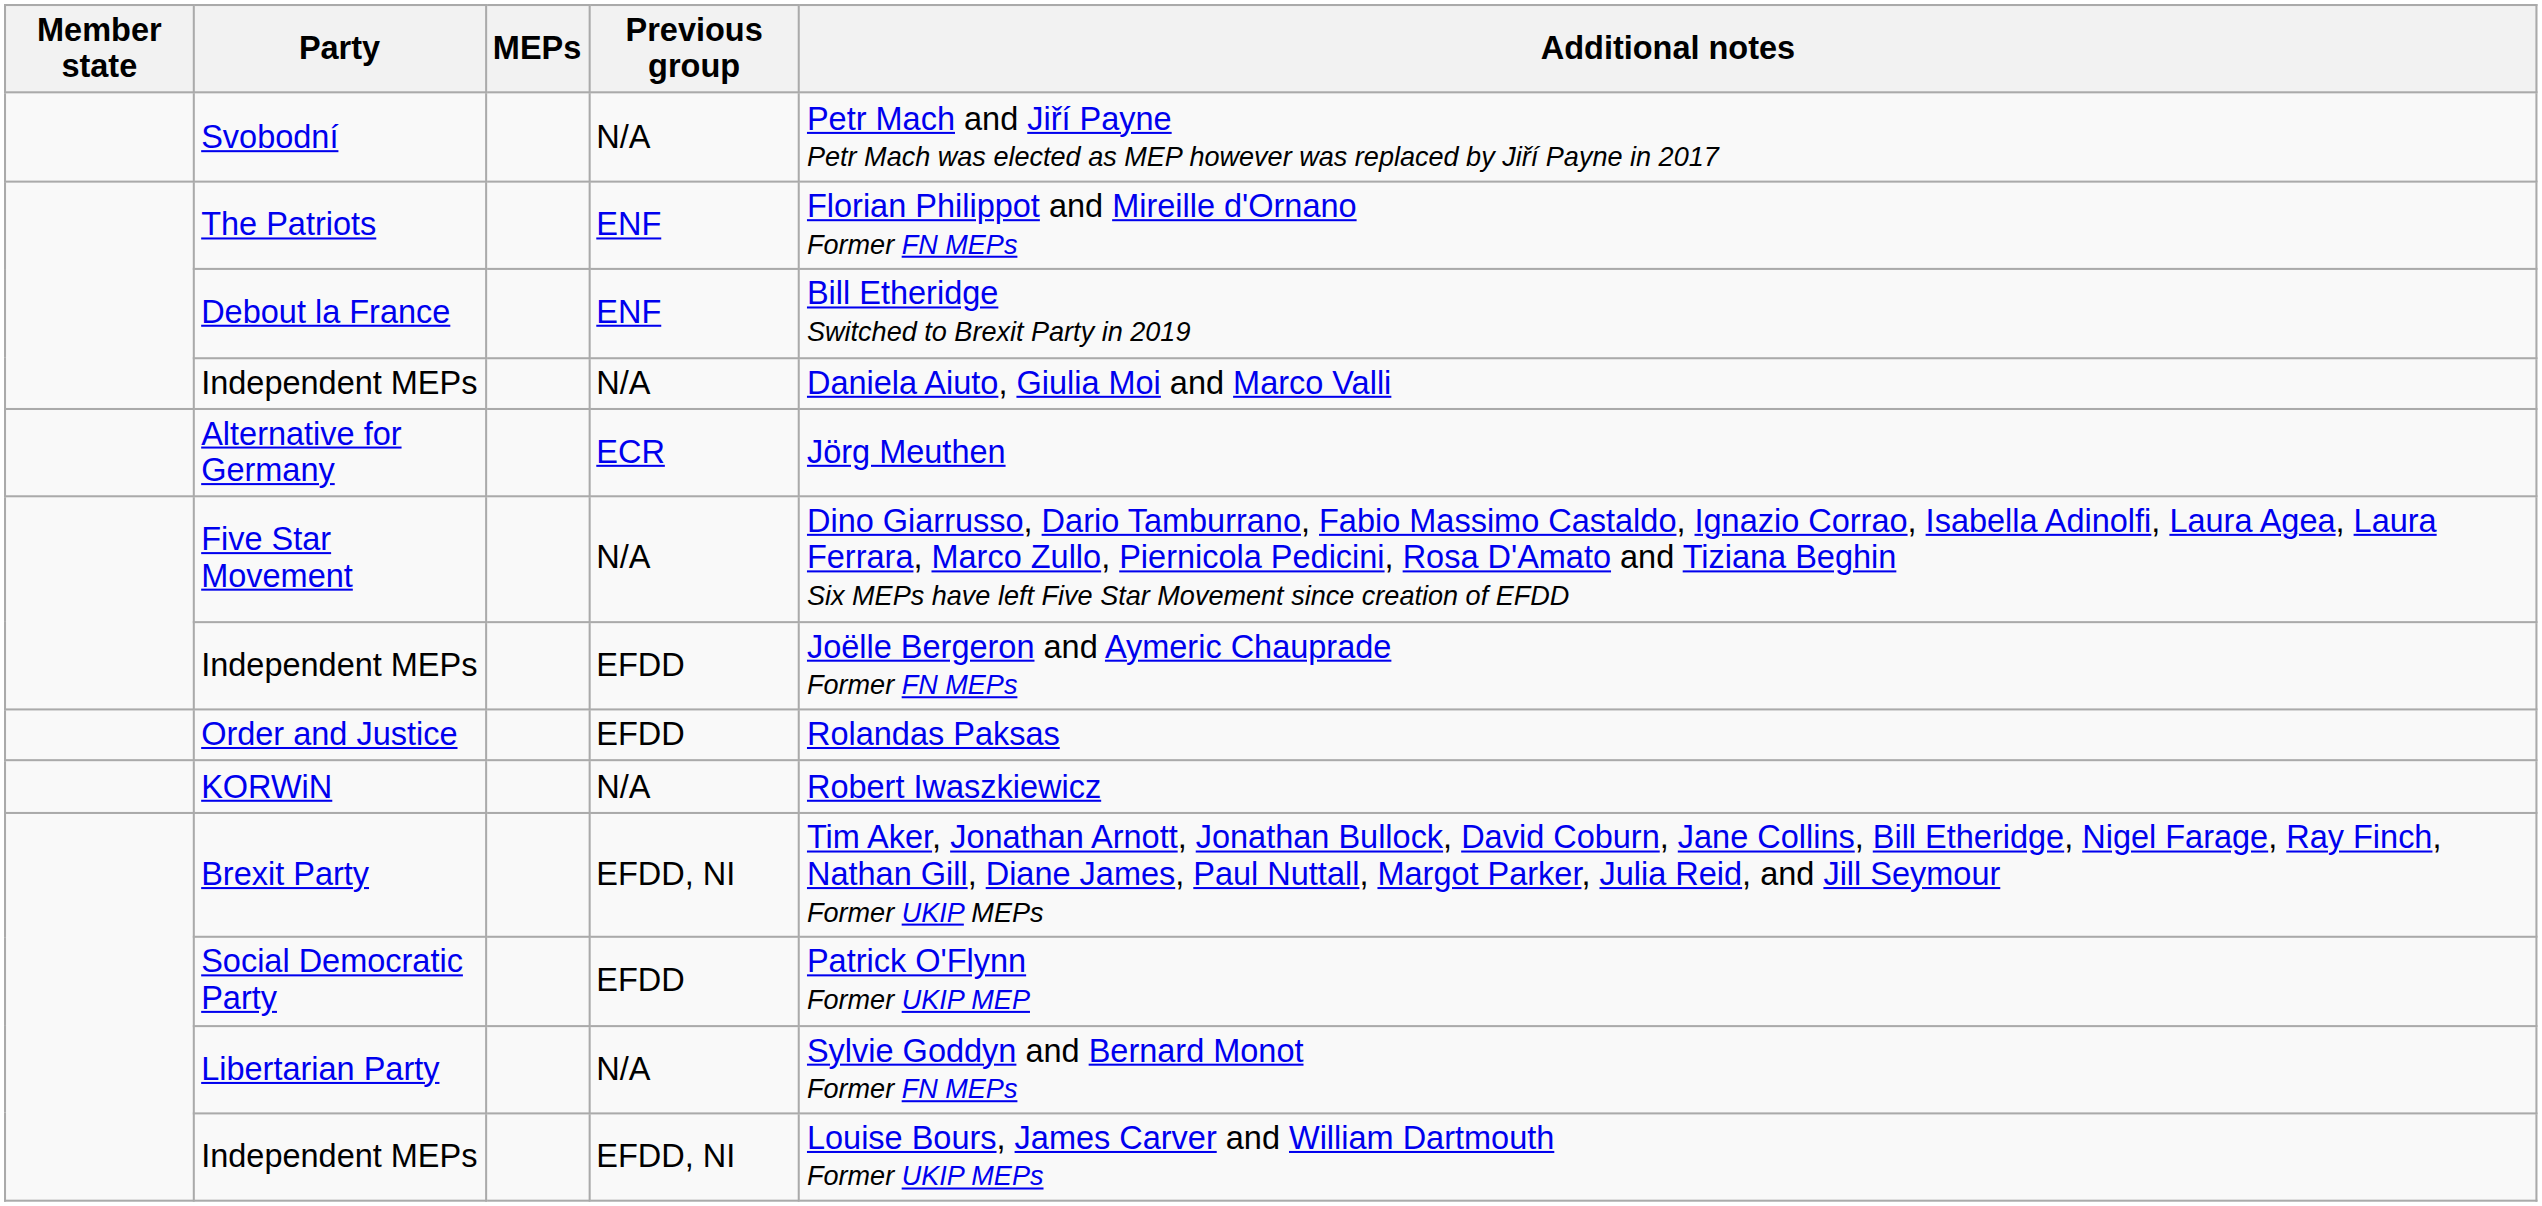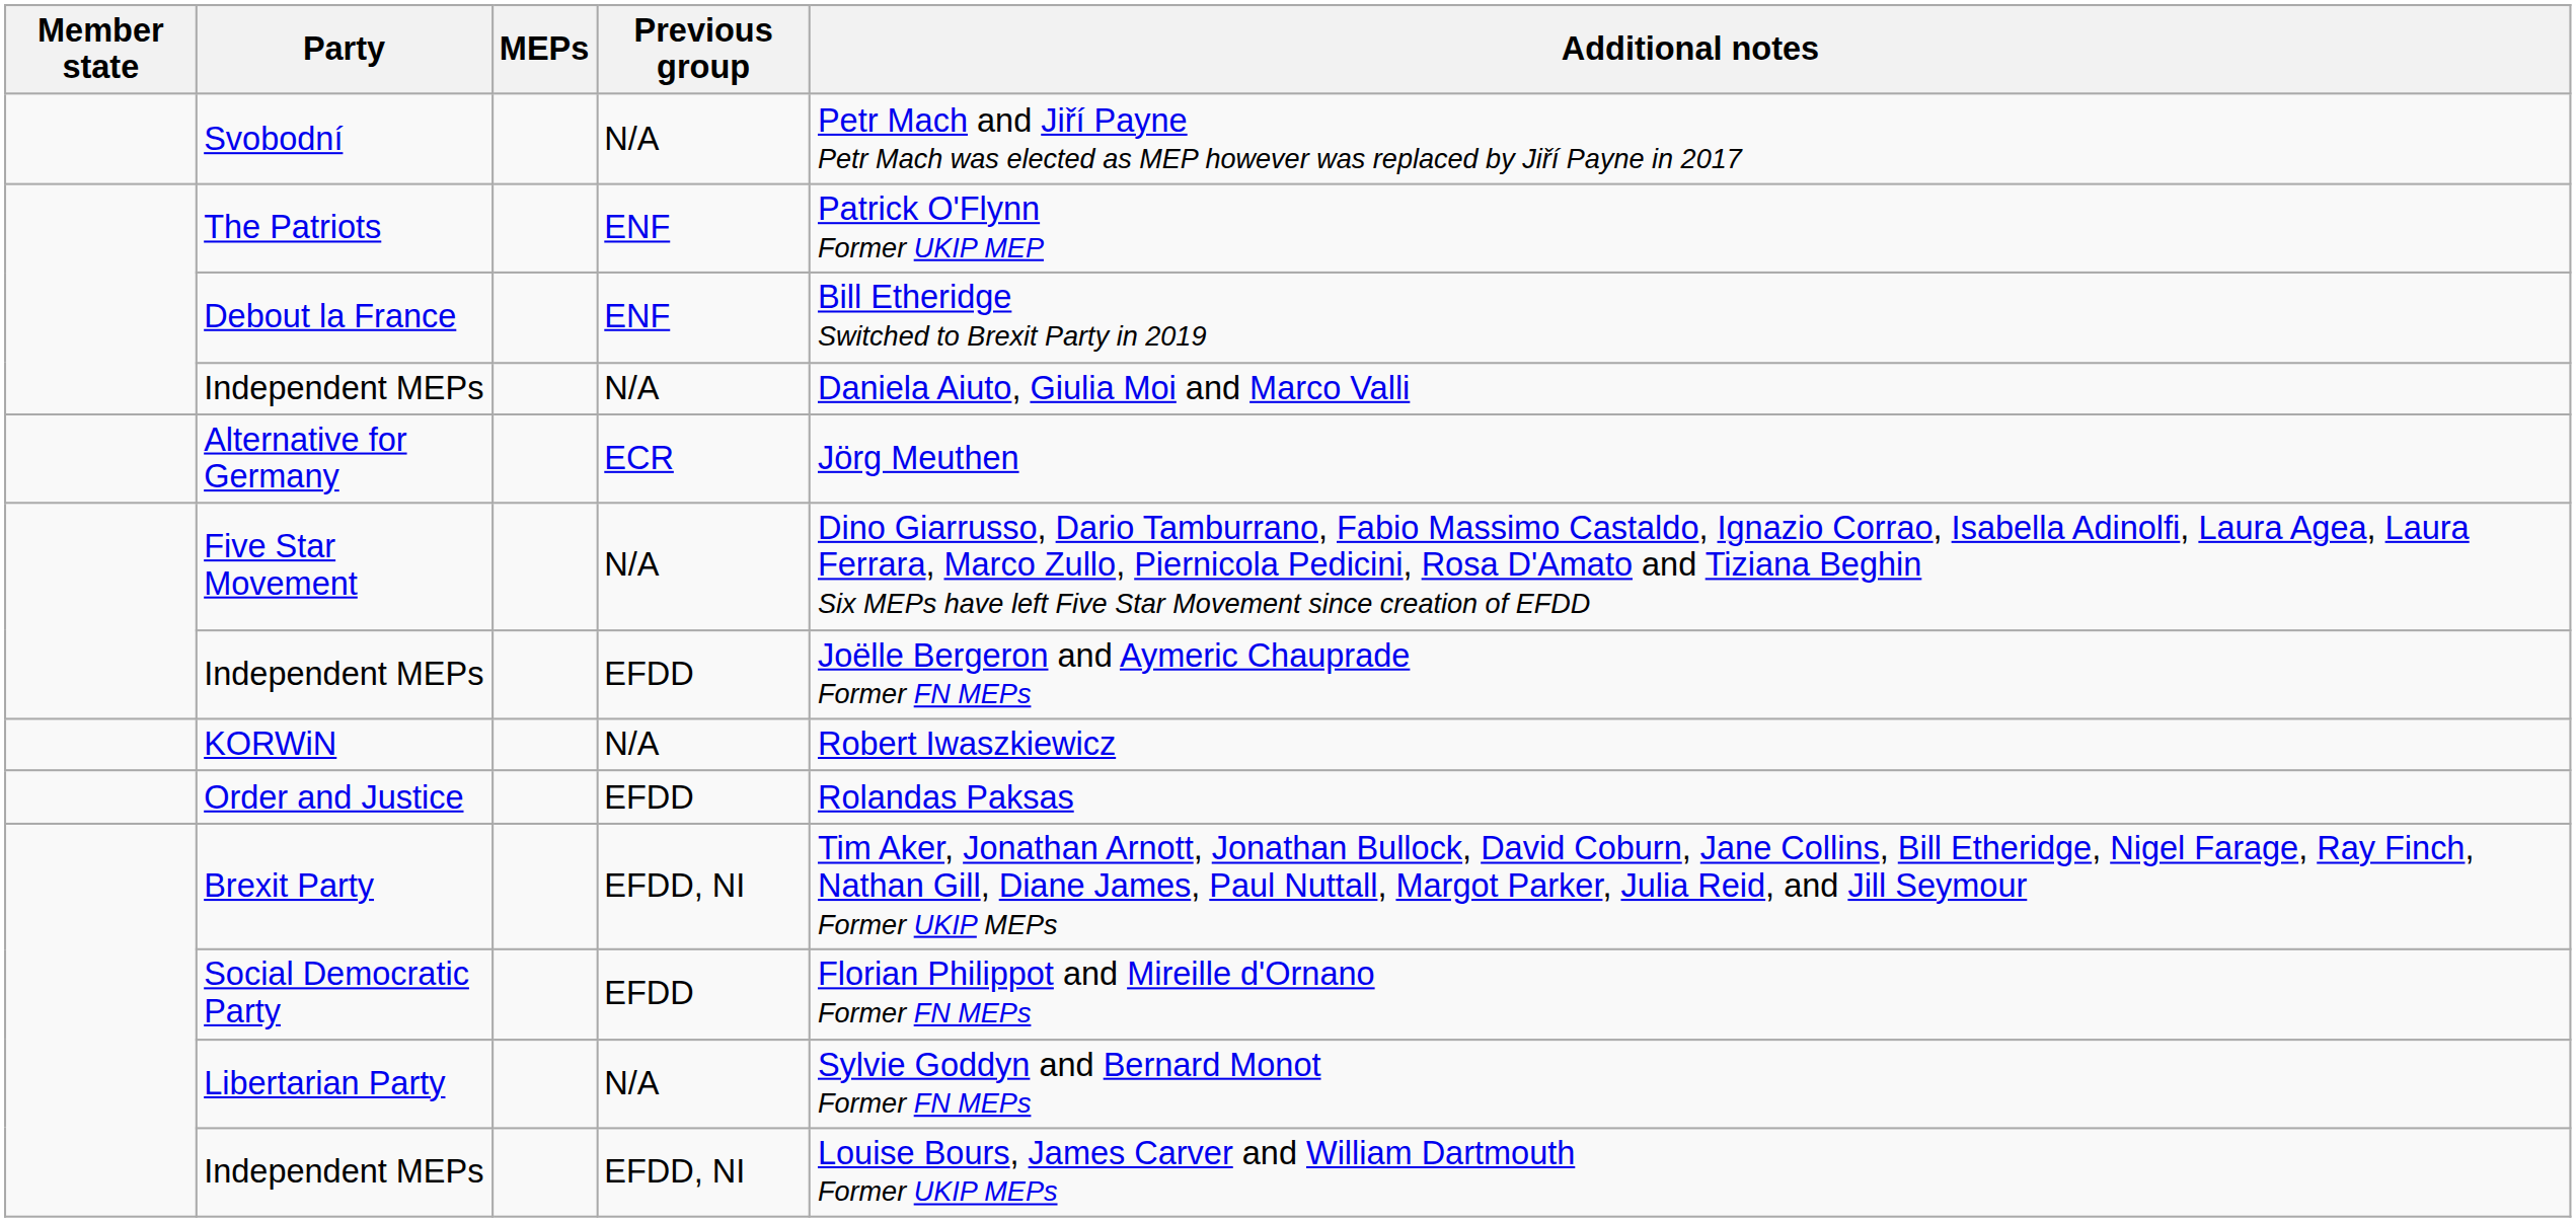The Patriots | Additional notes: Florian Philippot and Mireille d'Ornano Former FN MEPs -> Patrick O'Flynn Former UKIP MEP
rows swapped: Order and Justice <-> KORWiN
Social Democratic Party | Additional notes: Patrick O'Flynn Former UKIP MEP -> Florian Philippot and Mireille d'Ornano Former FN MEPs
